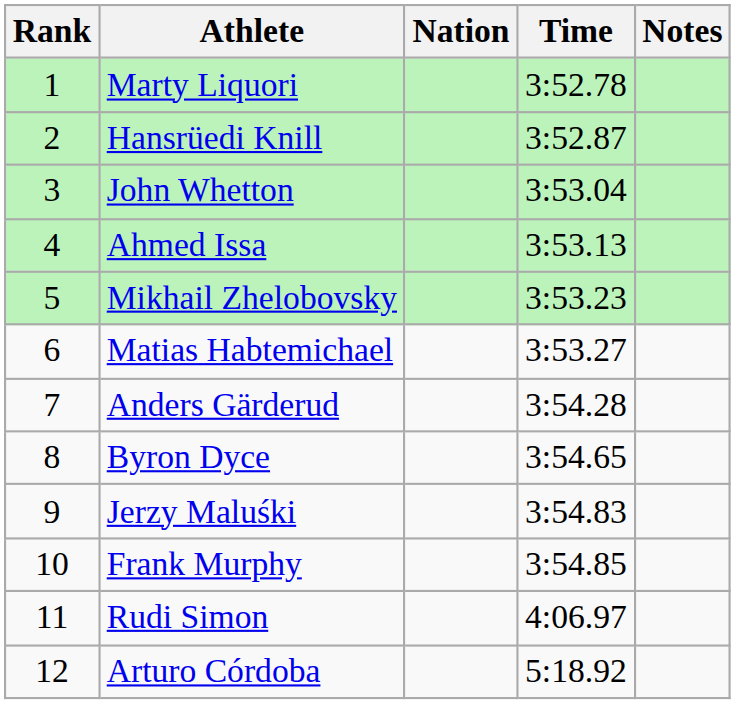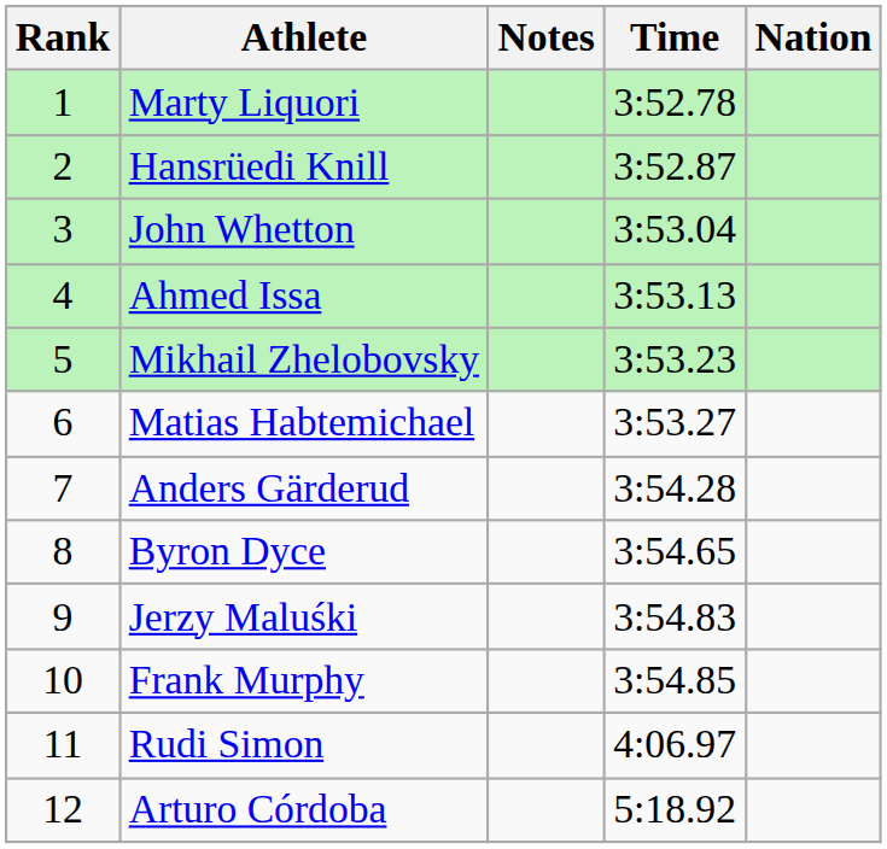columns swapped: Nation <-> Notes
